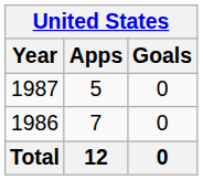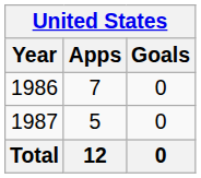rows swapped: 1986 <-> 1987
